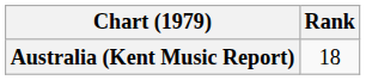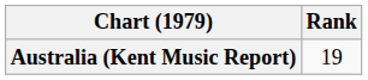Australia (Kent Music Report) | Rank: 18 -> 19
